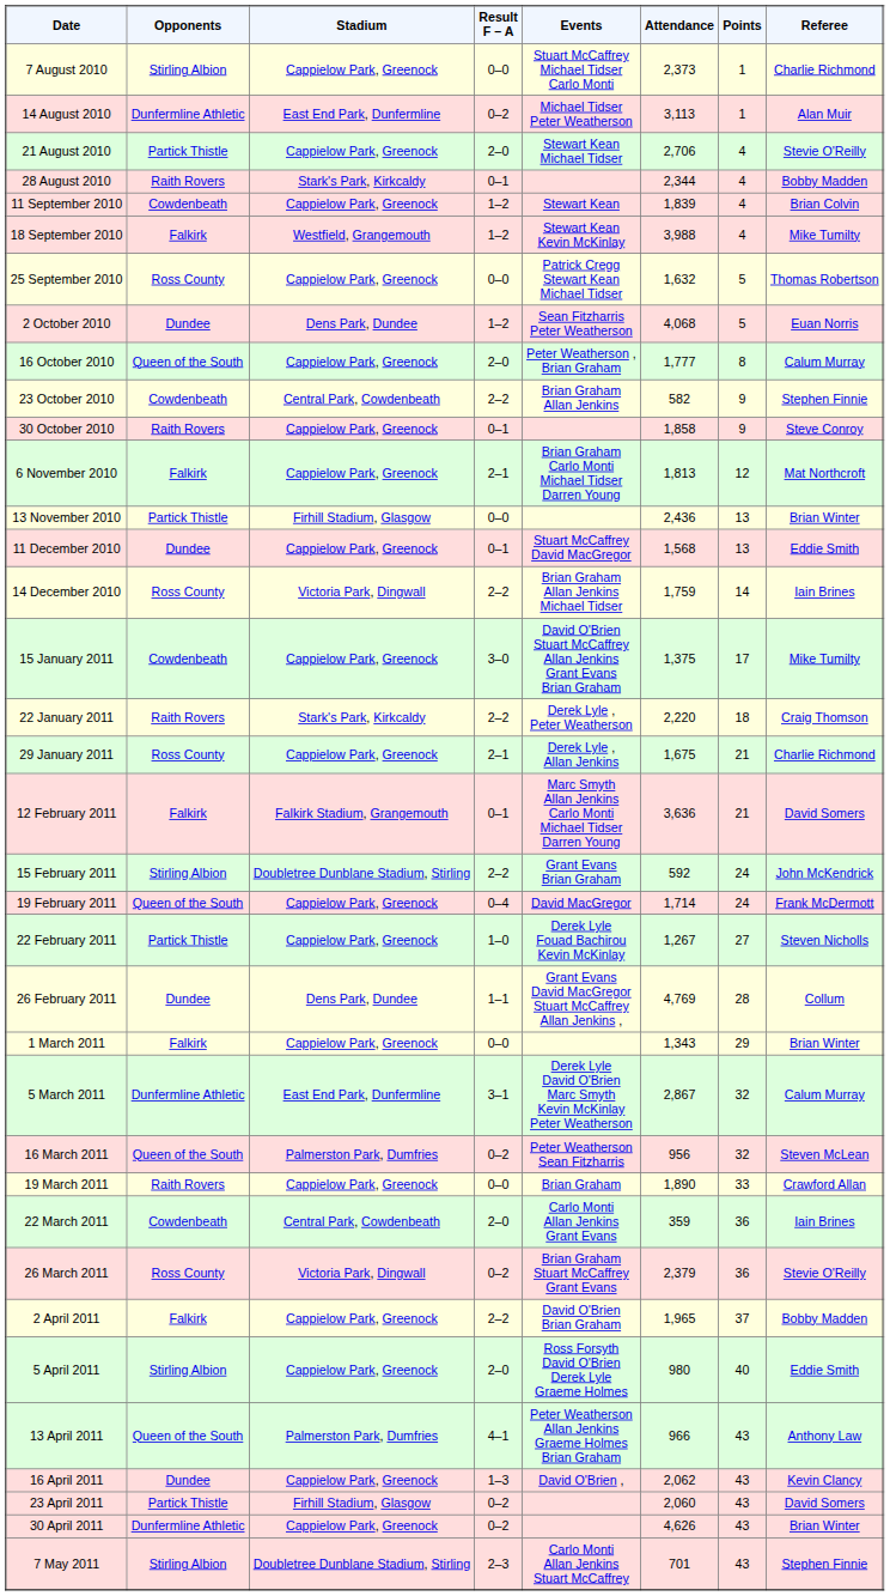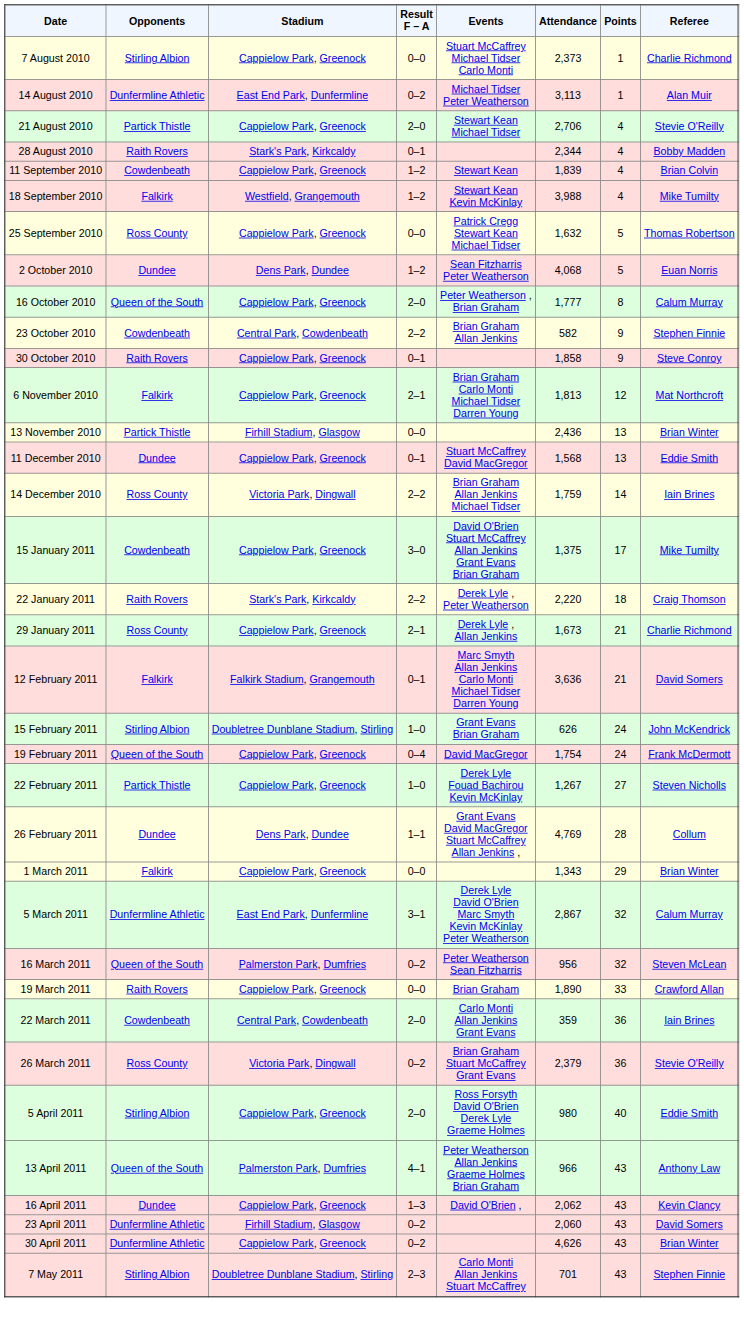29 January 2011 | Attendance: 1,675 -> 1,673
15 February 2011 | Result F – A: 2–2 -> 1–0
15 February 2011 | Attendance: 592 -> 626
19 February 2011 | Attendance: 1,714 -> 1,754
- row: 2 April 2011 | Falkirk | Cappielow Park, Greenock | 2–2 | David O'Brien Brian Graham | 1,965 | 37 | Bobby Madden
23 April 2011 | Opponents: Partick Thistle -> Dunfermline Athletic
